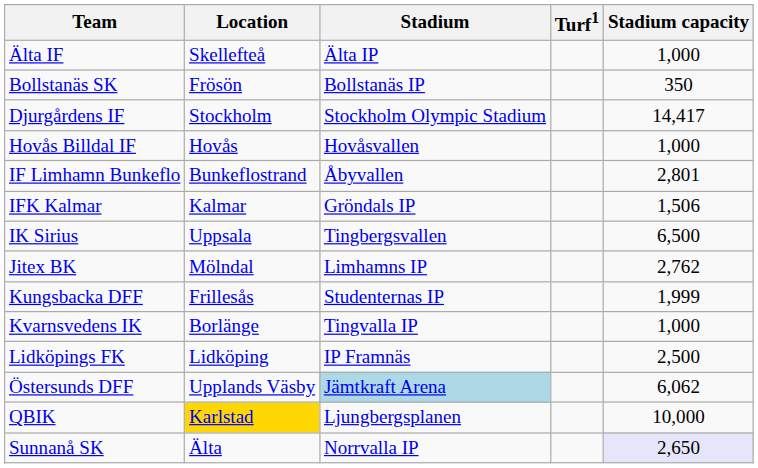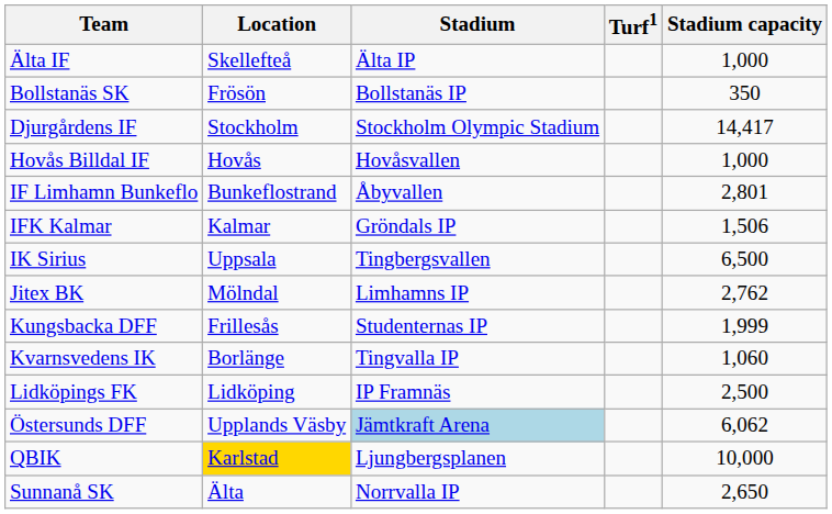Kvarnsvedens IK | Stadium capacity: 1,000 -> 1,060
Sunnanå SK | Stadium capacity: lavender background -> no background
